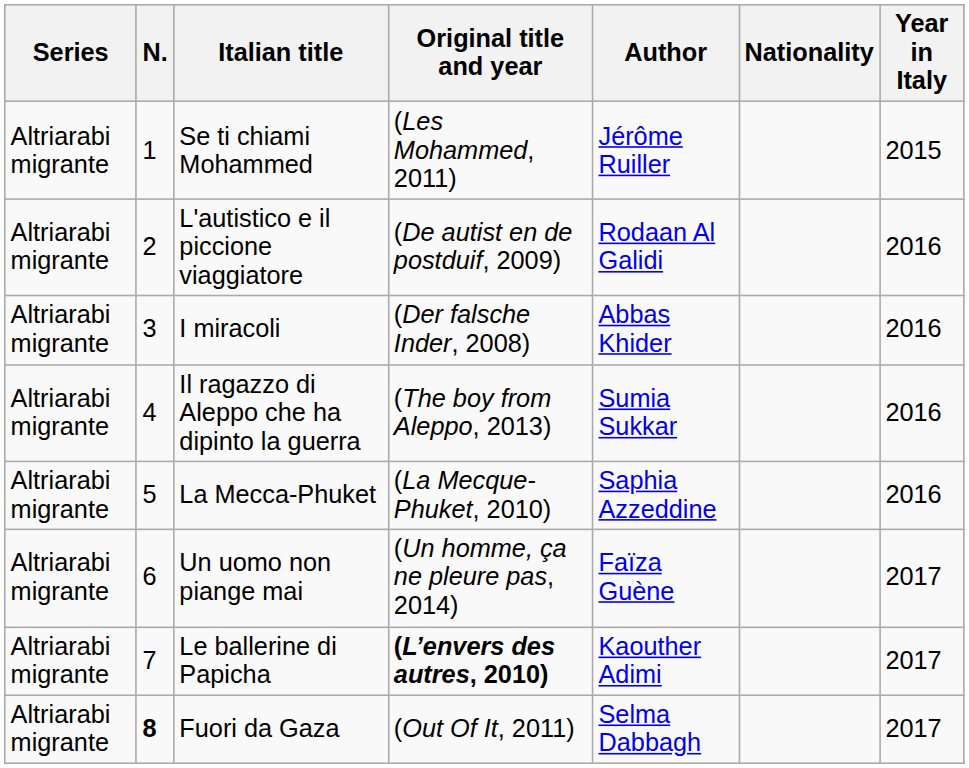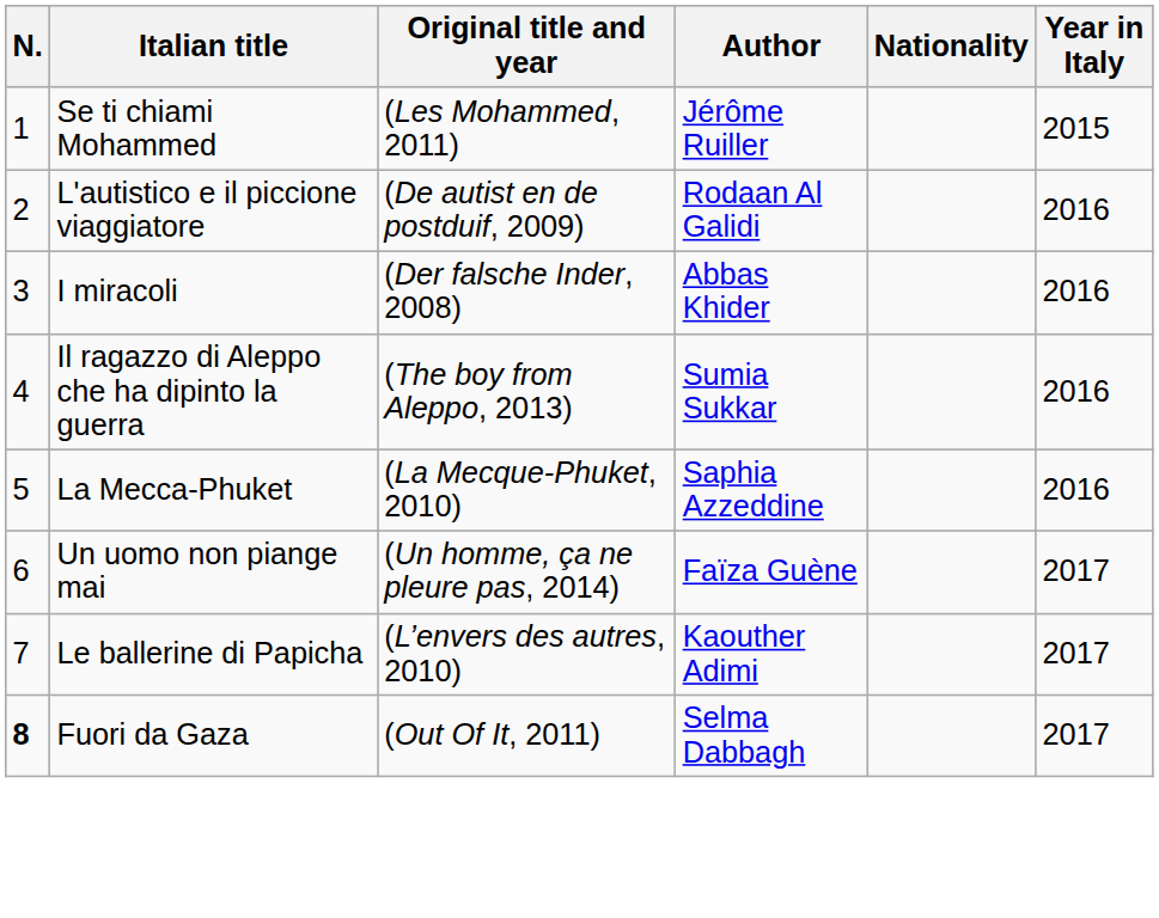- column: Series | Altriarabi migrante | Altriarabi migrante | Altriarabi migrante | Altriarabi migrante | Altriarabi migrante | Altriarabi migrante | Altriarabi migrante | Altriarabi migrante
Le ballerine di Papicha | Original title and year: bold -> normal
